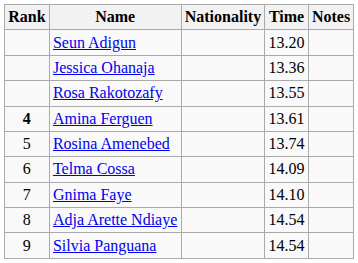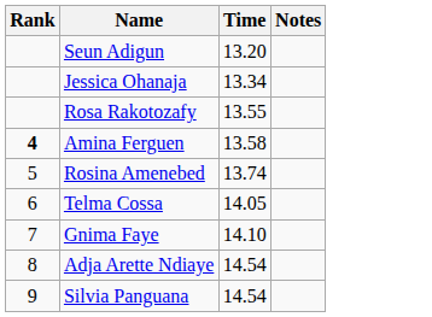- column: Nationality
Jessica Ohanaja | Time: 13.36 -> 13.34
Amina Ferguen | Time: 13.61 -> 13.58
Telma Cossa | Time: 14.09 -> 14.05
